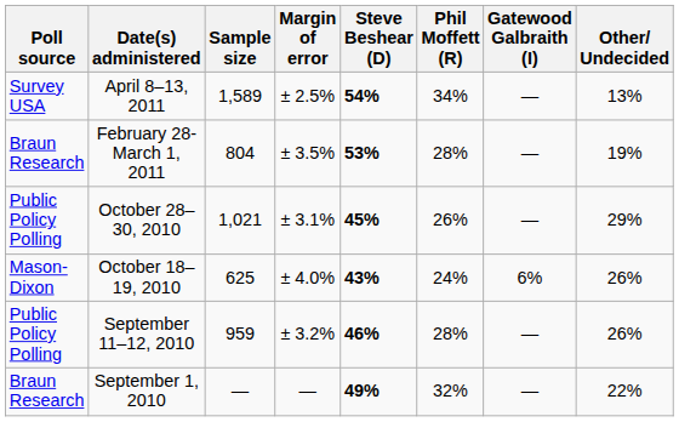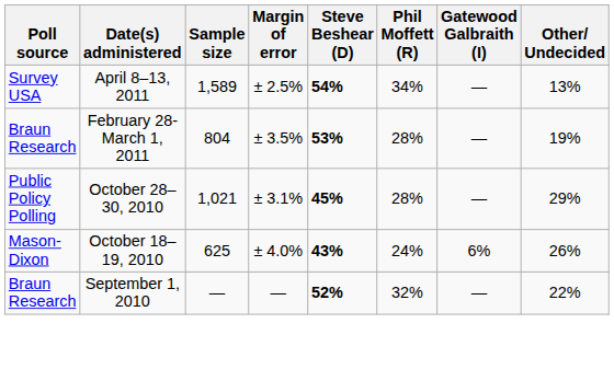October 28–30, 2010 | Phil Moffett (R): 26% -> 28%
- row: Public Policy Polling | September 11–12, 2010 | 959 | ± 3.2% | 46% | 28% | — | 26%
September 1, 2010 | Steve Beshear (D): 49% -> 52%
